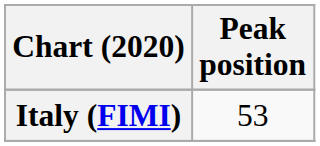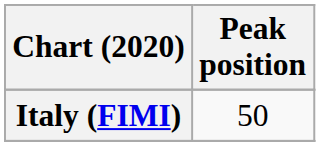Italy (FIMI) | Peak position: 53 -> 50
